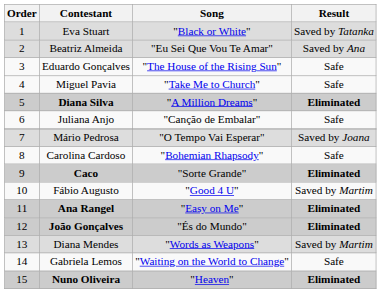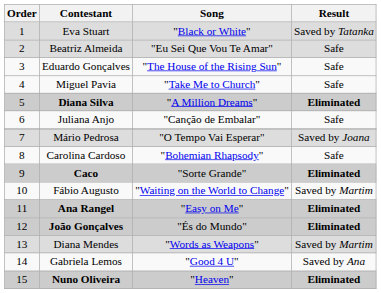Beatriz Almeida | Result: Saved by Ana -> Safe
Fábio Augusto | Song: "Good 4 U" -> "Waiting on the World to Change"
Gabriela Lemos | Song: "Waiting on the World to Change" -> "Good 4 U"
Gabriela Lemos | Result: Safe -> Saved by Ana
